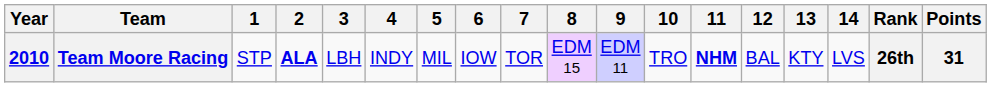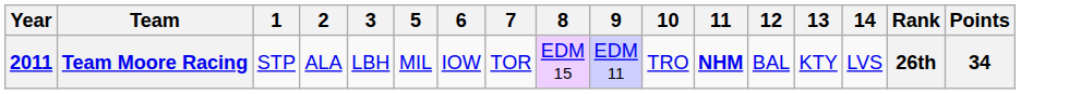- column: 4 | INDY
Team Moore Racing | Year: 2010 -> 2011
Team Moore Racing | 2: bold -> normal
Team Moore Racing | Points: 31 -> 34
